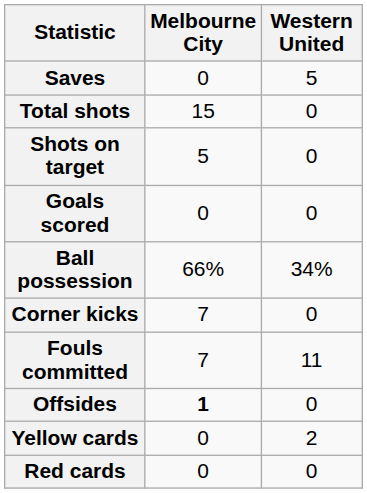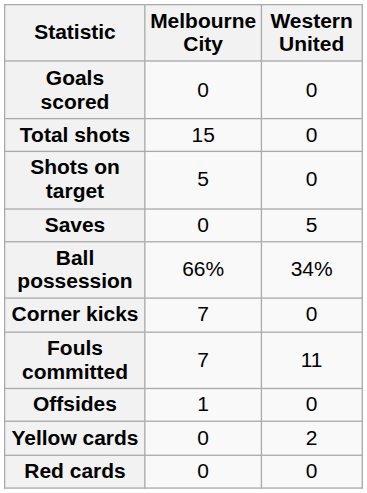rows swapped: Goals scored <-> Saves
Offsides | Melbourne City: bold -> normal
